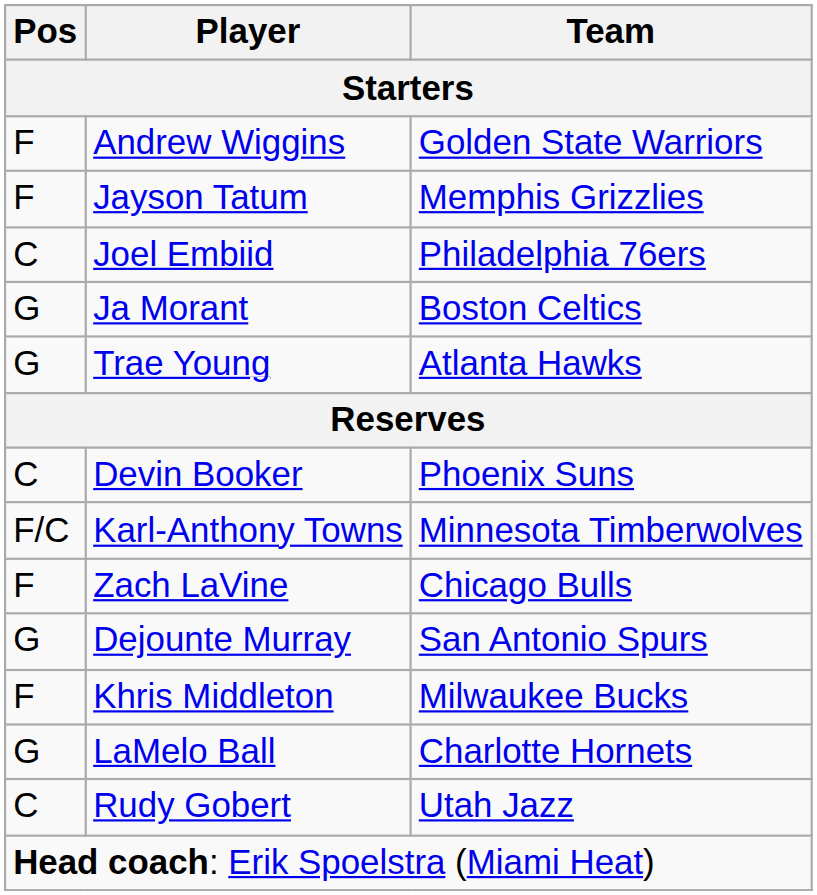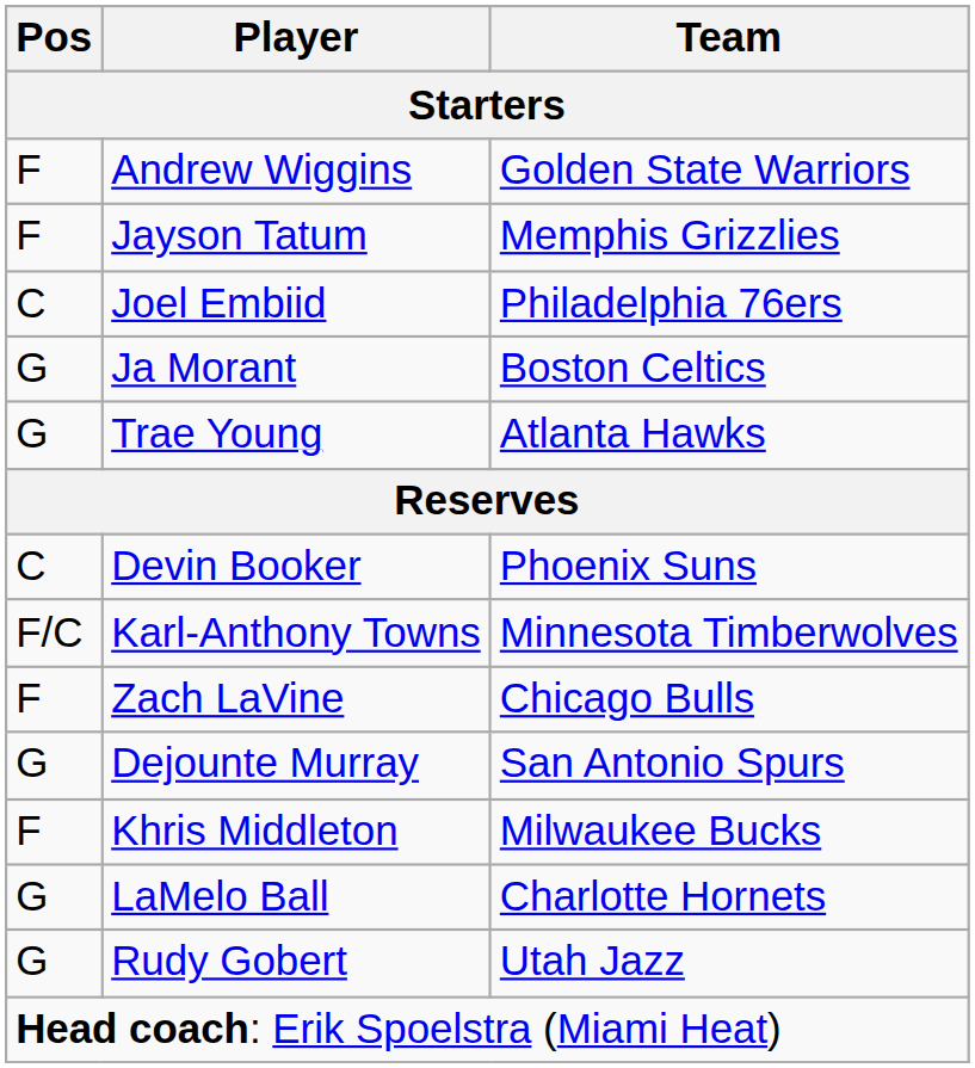Rudy Gobert | Pos: C -> G
